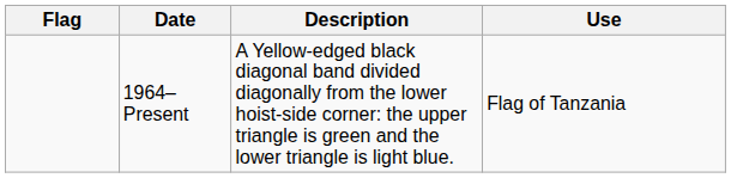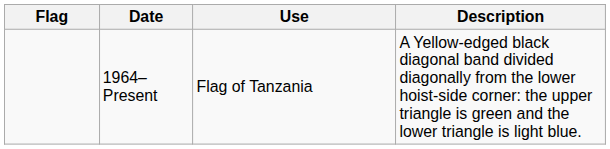columns swapped: Use <-> Description
